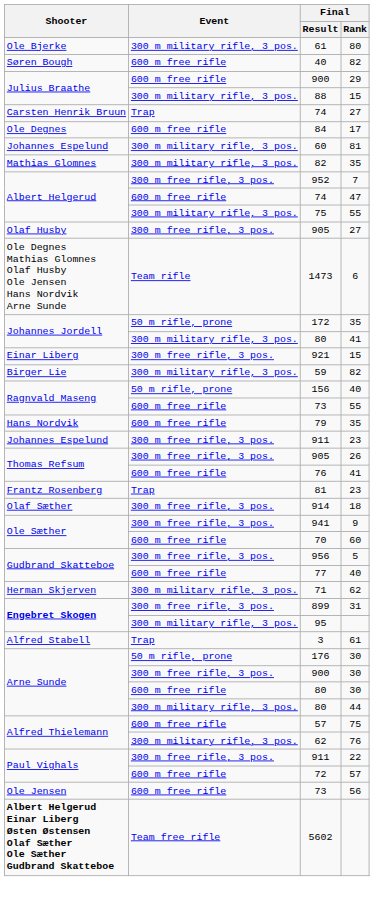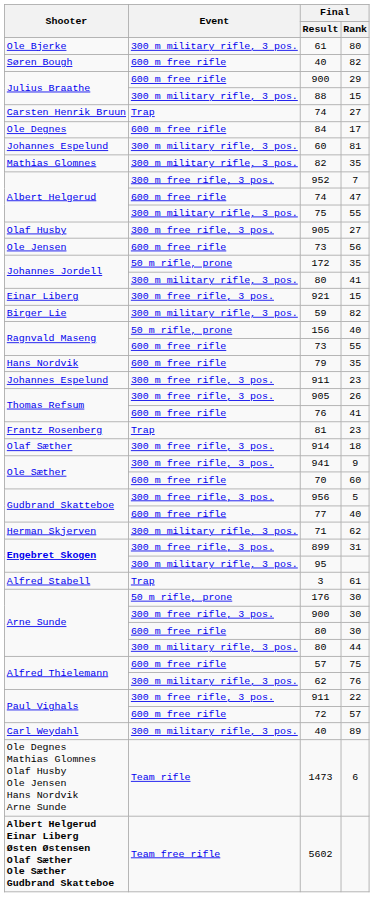rows swapped: 73 / 56 <-> 1473
+ row: Carl Weydahl | 300 m military rifle, 3 pos. | 40 | 89
